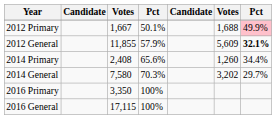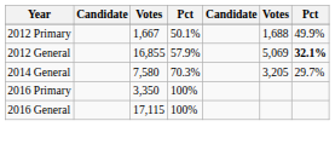2012 Primary | column 7: pink background -> no background
2012 General | column 3: 11,855 -> 16,855
2012 General | column 6: 5,609 -> 5,069
- row: 2014 Primary | 2,408 | 65.6% | 1,260 | 34.4%
2014 General | column 6: 3,202 -> 3,205
